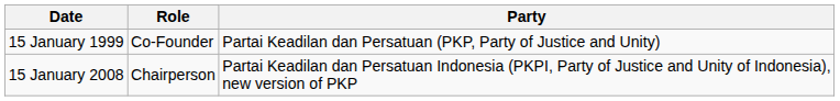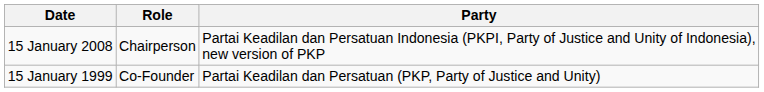rows swapped: 15 January 1999 <-> 15 January 2008
